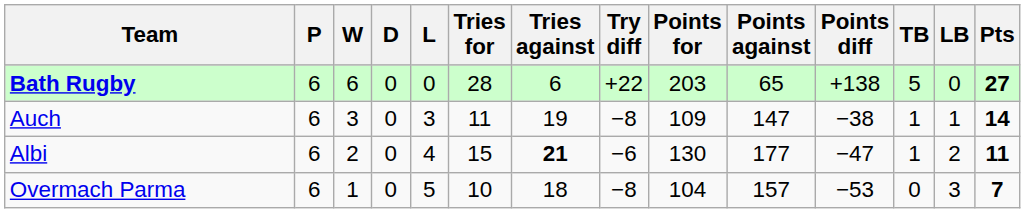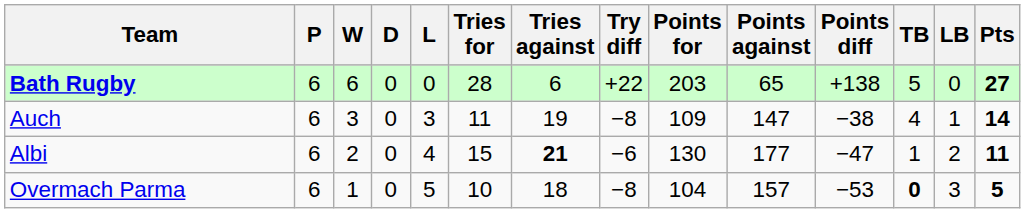Auch | TB: 1 -> 4
Overmach Parma | TB: normal -> bold
Overmach Parma | Pts: 7 -> 5
